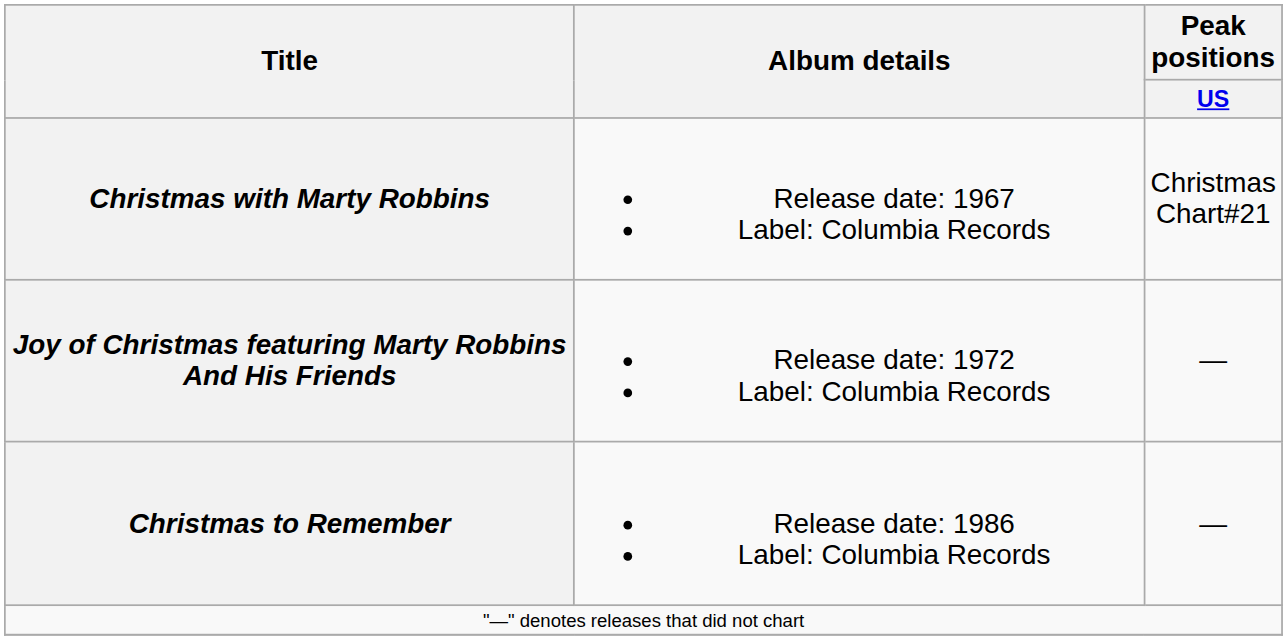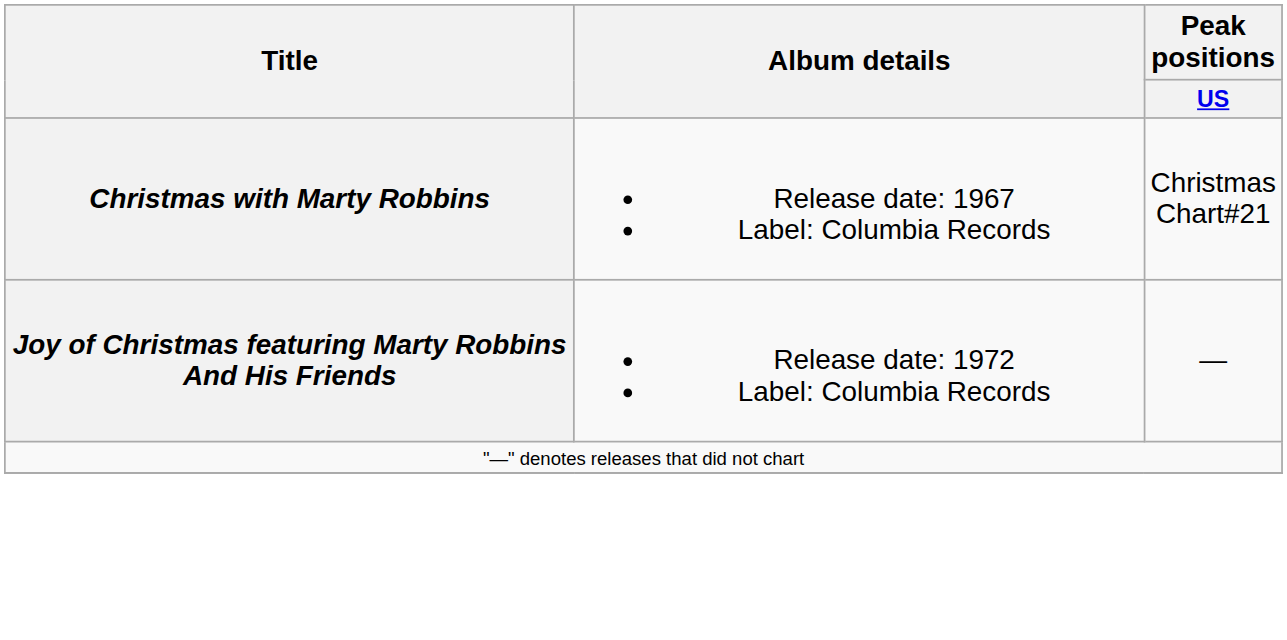- row: Christmas to Remember | Release date: 1986 Label: Columbia Records | —
